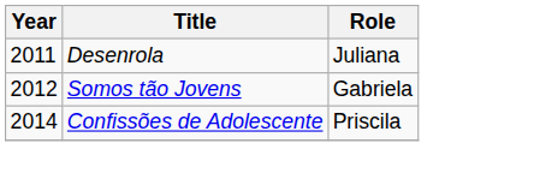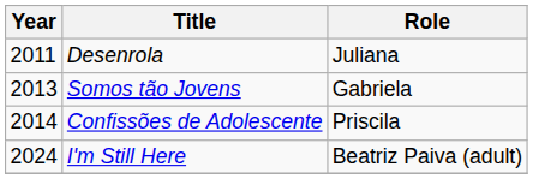Somos tão Jovens | Year: 2012 -> 2013
+ row: 2024 | I'm Still Here | Beatriz Paiva (adult)
